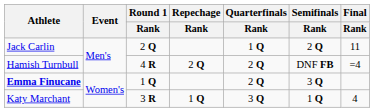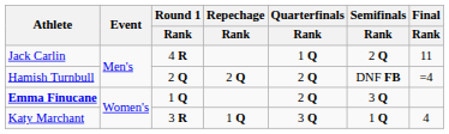Jack Carlin | Round 1 / Rank: 2 Q -> 4 R
Hamish Turnbull | Round 1 / Rank: 4 R -> 2 Q
